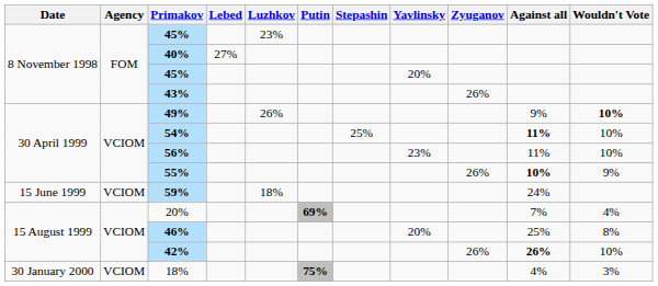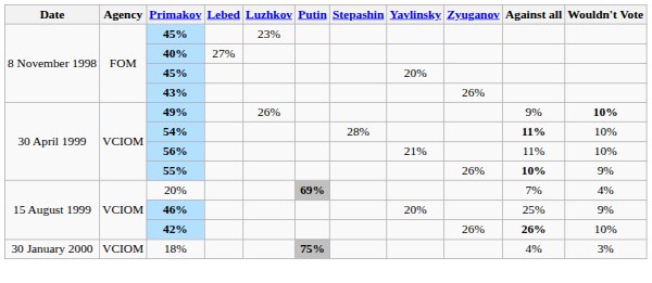54% | Stepashin: 25% -> 28%
56% | Yavlinsky: 23% -> 21%
- row: 15 June 1999 | VCIOM | 59% | 18% | 24%
46% | Wouldn't Vote: 8% -> 9%
